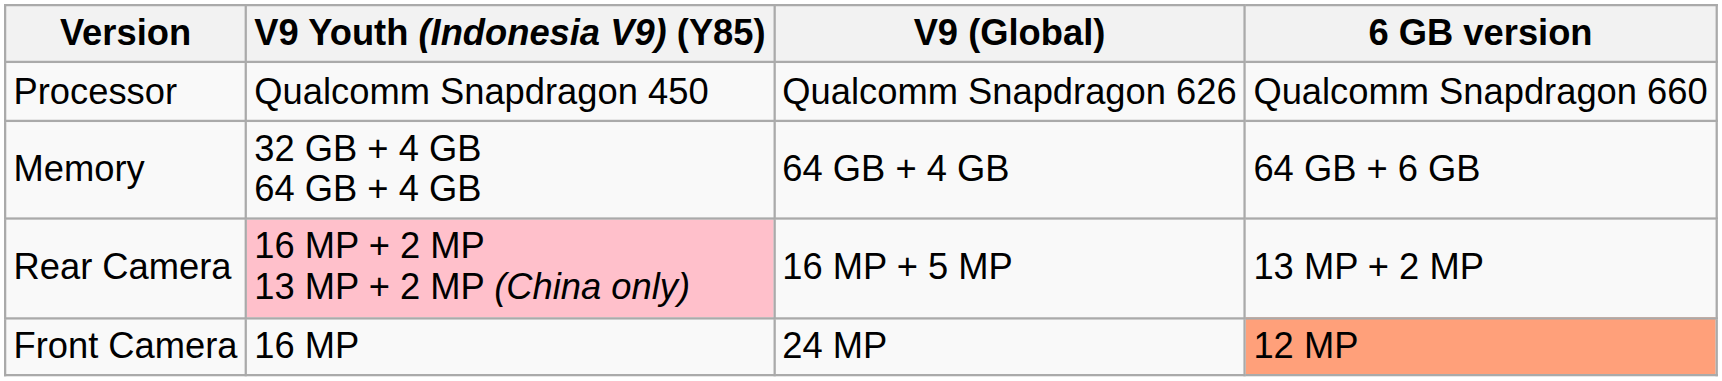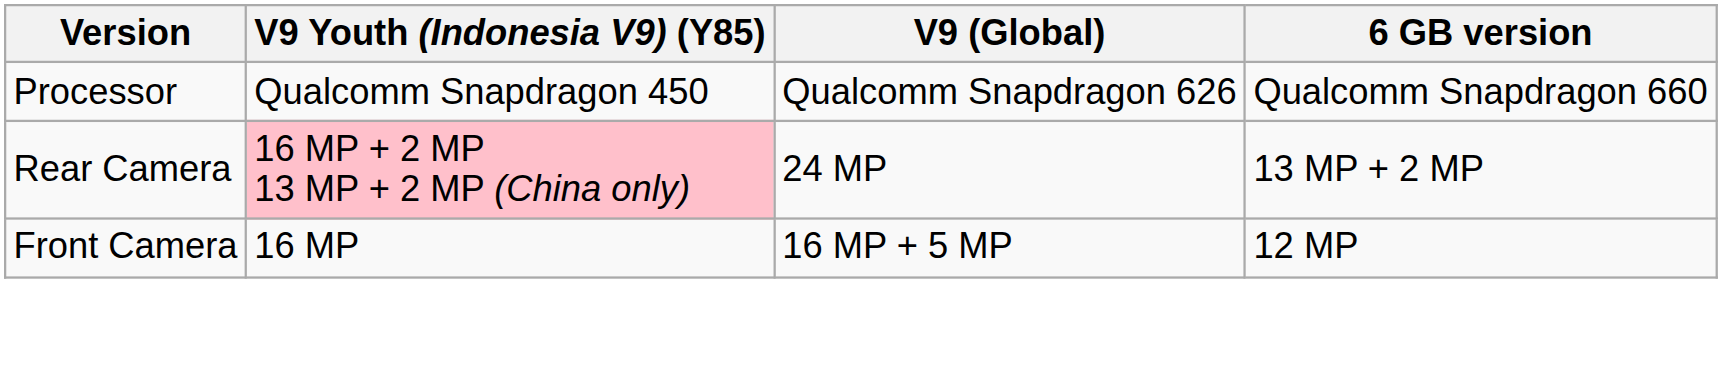- row: Memory | 32 GB + 4 GB 64 GB + 4 GB | 64 GB + 4 GB | 64 GB + 6 GB
Rear Camera | V9 (Global): 16 MP + 5 MP -> 24 MP
Front Camera | V9 (Global): 24 MP -> 16 MP + 5 MP
Front Camera | 6 GB version: lightsalmon background -> no background
